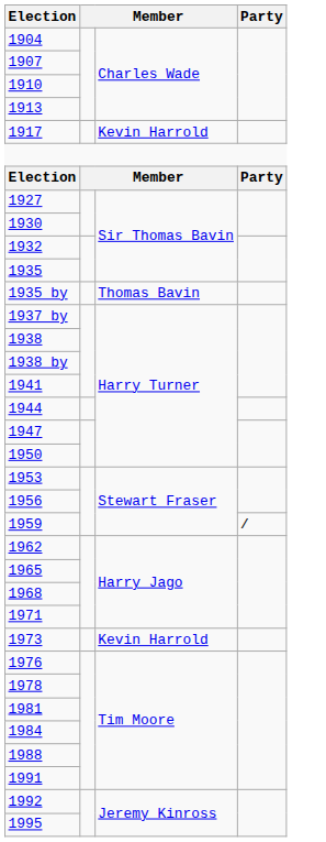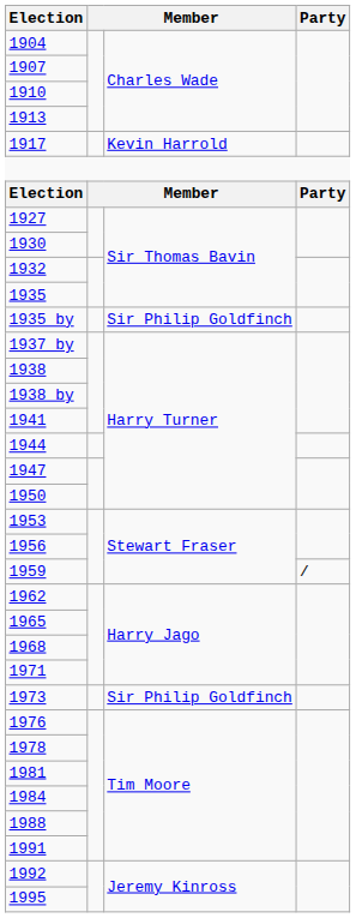1935 by | column 3: Thomas Bavin -> Sir Philip Goldfinch
1973 | column 3: Kevin Harrold -> Sir Philip Goldfinch
